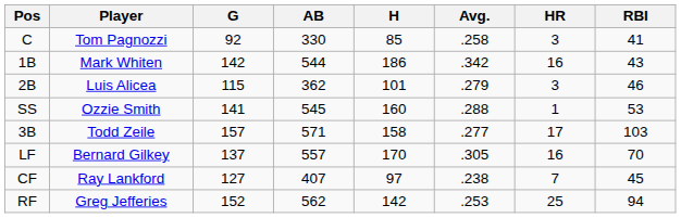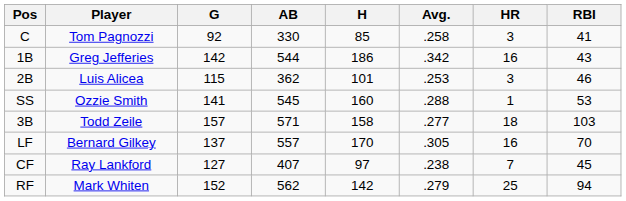1B | Player: Mark Whiten -> Greg Jefferies
2B | Avg.: .279 -> .253
3B | HR: 17 -> 18
RF | Player: Greg Jefferies -> Mark Whiten
RF | Avg.: .253 -> .279
